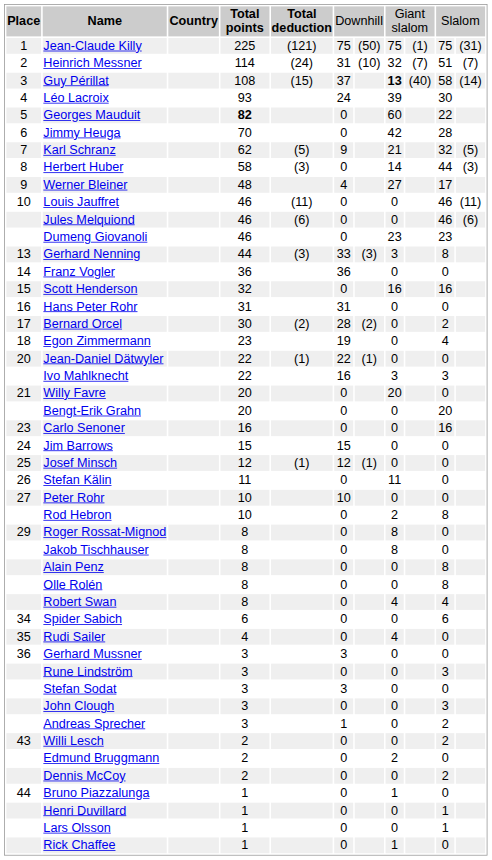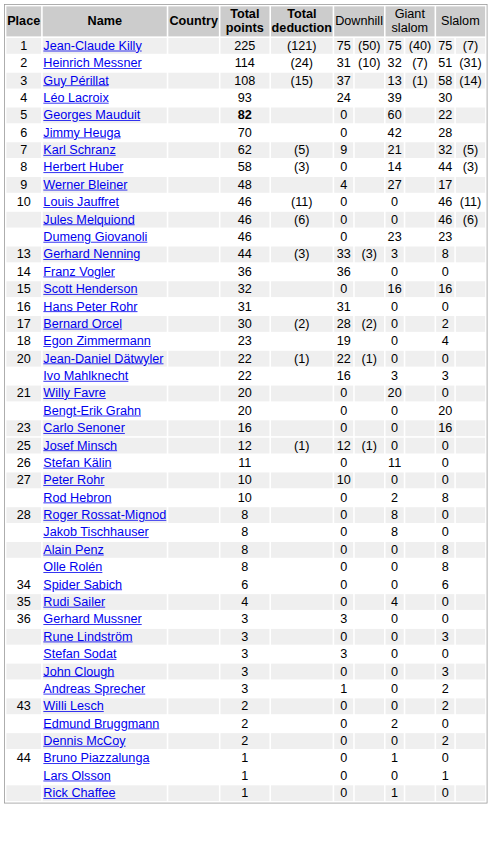Jean-Claude Killy | column 9: (1) -> (40)
Jean-Claude Killy | column 11: (31) -> (7)
Heinrich Messner | column 11: (7) -> (31)
Guy Périllat | column 8: bold -> normal
Guy Périllat | column 9: (40) -> (1)
- row: 24 | Jim Barrows | 15 | 15 | 0 | 0
Roger Rossat-Mignod | column 1: 29 -> 28
- row: Robert Swan | 8 | 0 | 4 | 4
- row: Henri Duvillard | 1 | 0 | 0 | 1
